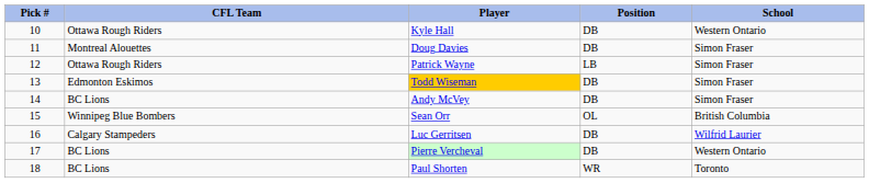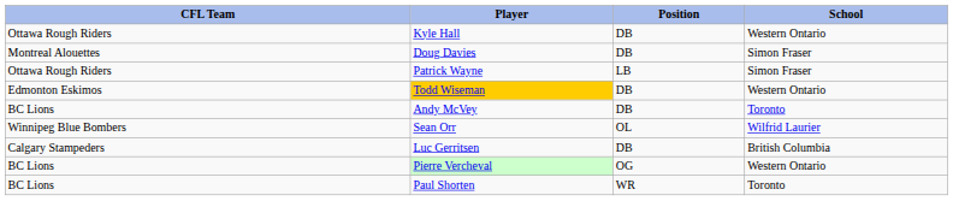- column: Pick # | 10 | 11 | 12 | 13 | 14 | 15 | 16 | 17 | 18
Todd Wiseman | School: Simon Fraser -> Western Ontario
Andy McVey | School: Simon Fraser -> Toronto
Sean Orr | School: British Columbia -> Wilfrid Laurier
Luc Gerritsen | School: Wilfrid Laurier -> British Columbia
Pierre Vercheval | Position: DB -> OG
